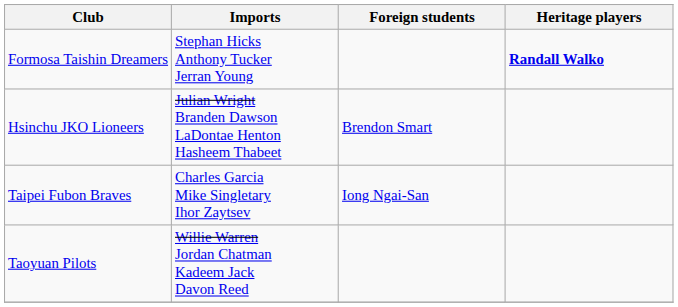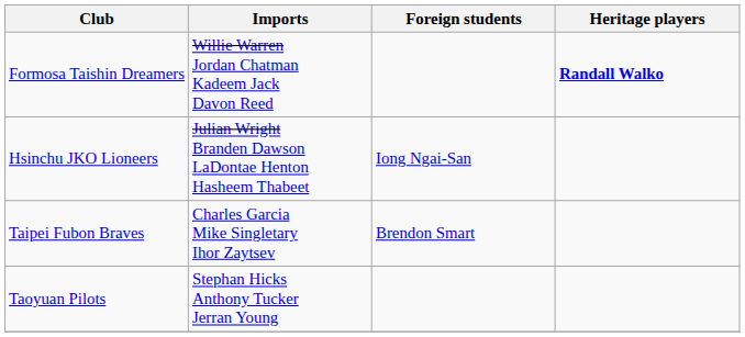Formosa Taishin Dreamers | Imports: Stephan Hicks Anthony Tucker Jerran Young -> Willie Warren Jordan Chatman Kadeem Jack Davon Reed
Hsinchu JKO Lioneers | Foreign students: Brendon Smart -> Iong Ngai-San
Taipei Fubon Braves | Foreign students: Iong Ngai-San -> Brendon Smart
Taoyuan Pilots | Imports: Willie Warren Jordan Chatman Kadeem Jack Davon Reed -> Stephan Hicks Anthony Tucker Jerran Young
